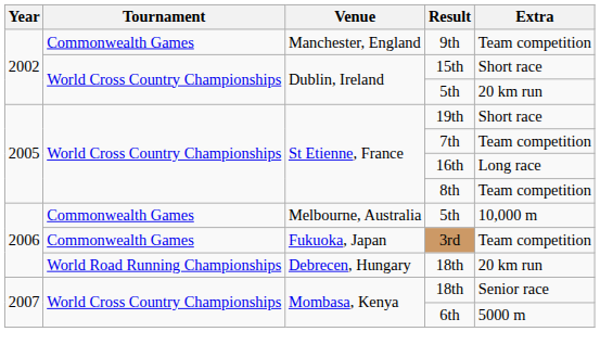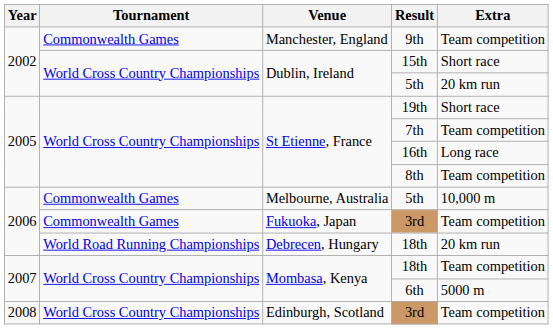Mombasa, Kenya / 18th | Extra: Senior race -> Team competition
+ row: 2008 | World Cross Country Championships | Edinburgh, Scotland | 3rd | Team competition
